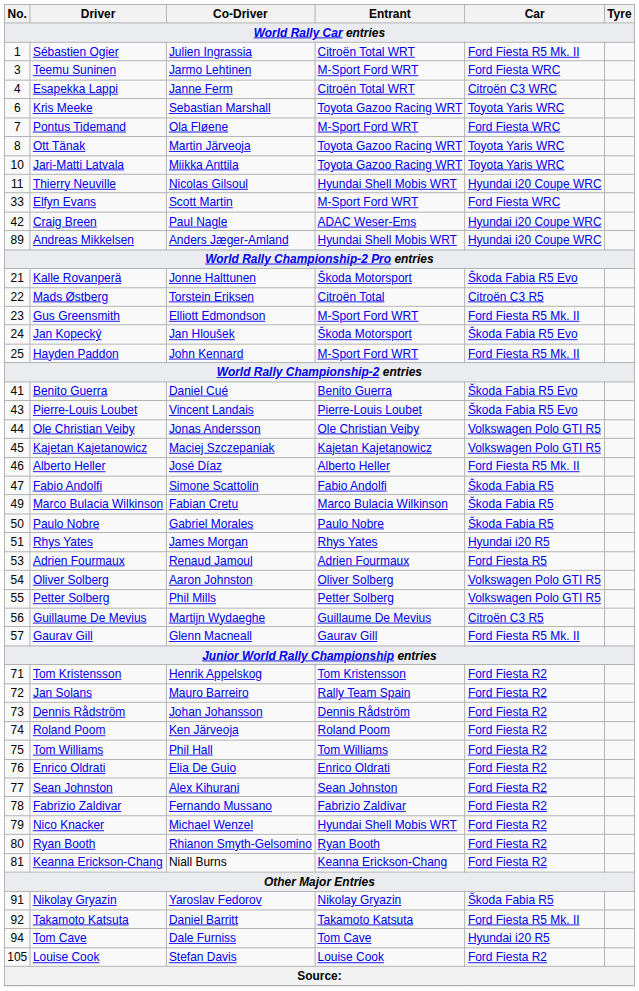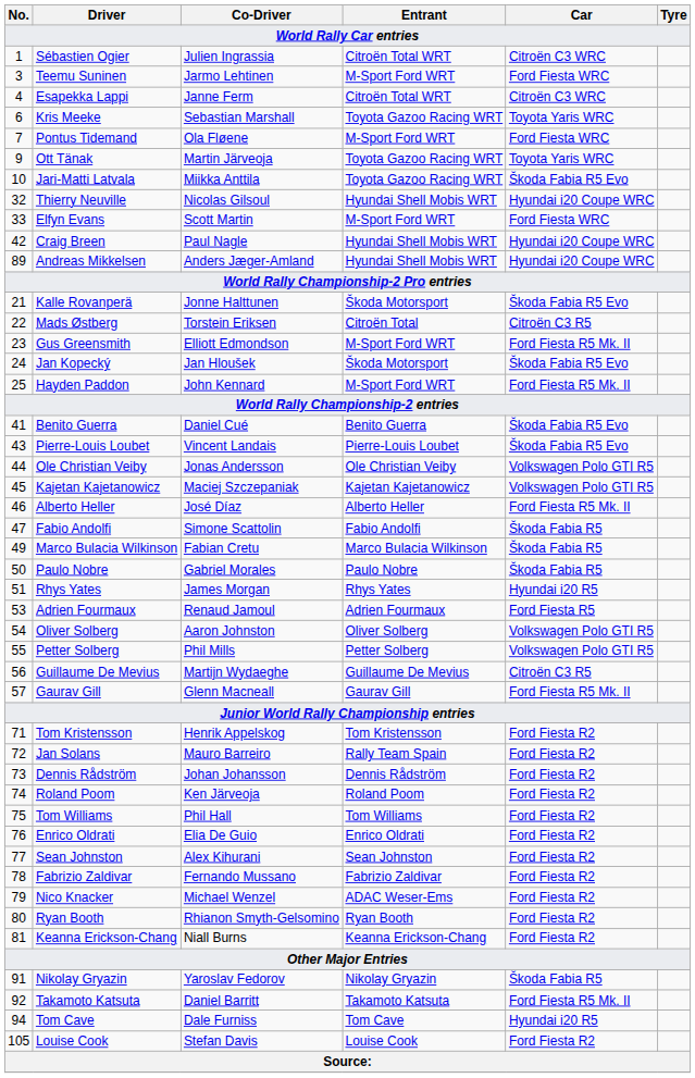Sébastien Ogier | Car: Ford Fiesta R5 Mk. II -> Citroën C3 WRC
Ott Tänak | No.: 8 -> 9
Jari-Matti Latvala | Car: Toyota Yaris WRC -> Škoda Fabia R5 Evo
Thierry Neuville | No.: 11 -> 32
Craig Breen | Entrant: ADAC Weser-Ems -> Hyundai Shell Mobis WRT
Nico Knacker | Entrant: Hyundai Shell Mobis WRT -> ADAC Weser-Ems
